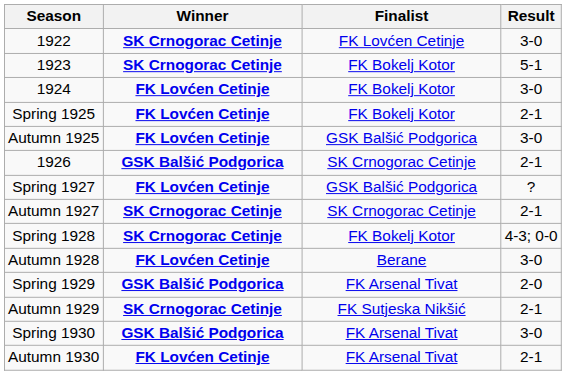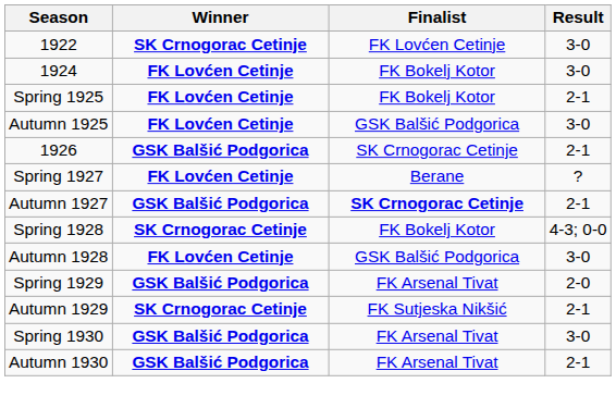- row: 1923 | SK Crnogorac Cetinje | FK Bokelj Kotor | 5-1
Spring 1927 | Finalist: GSK Balšić Podgorica -> Berane
Autumn 1927 | Winner: SK Crnogorac Cetinje -> GSK Balšić Podgorica
Autumn 1927 | Finalist: normal -> bold
Autumn 1928 | Finalist: Berane -> GSK Balšić Podgorica
Autumn 1930 | Winner: FK Lovćen Cetinje -> GSK Balšić Podgorica
